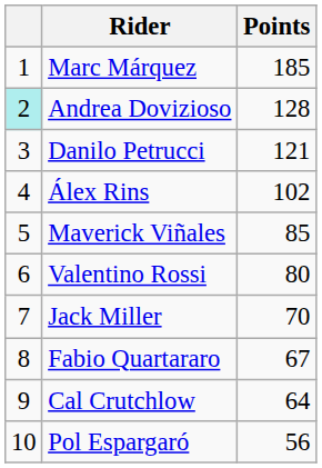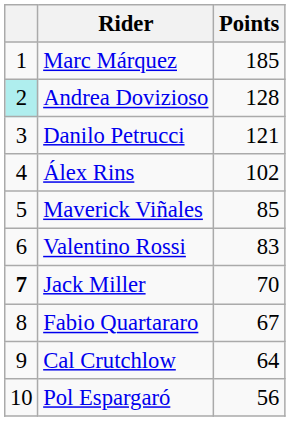Valentino Rossi | Points: 80 -> 83
Jack Miller | column 1: normal -> bold
